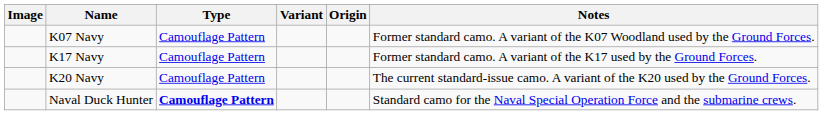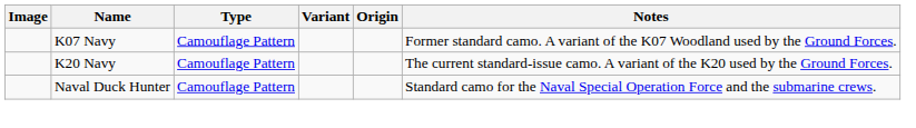- row: K17 Navy | Camouflage Pattern | Former standard camo. A variant of the K17 used by the Ground Forces.
Naval Duck Hunter | Type: bold -> normal
